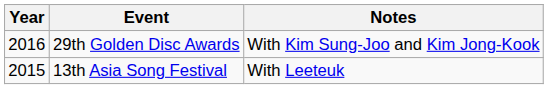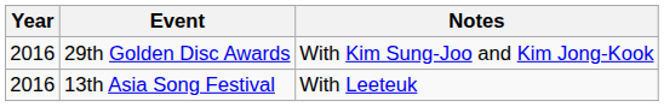13th Asia Song Festival | Year: 2015 -> 2016
